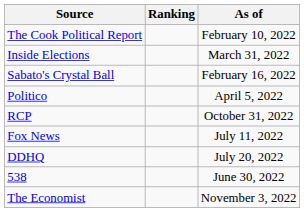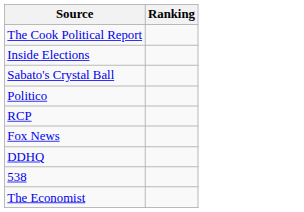- column: As of | February 10, 2022 | March 31, 2022 | February 16, 2022 | April 5, 2022 | October 31, 2022 | July 11, 2022 | July 20, 2022 | June 30, 2022 | November 3, 2022
